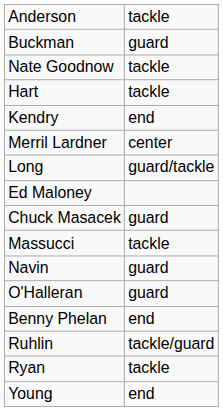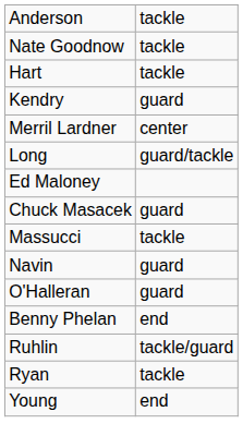- row: Buckman | guard
Kendry | column 2: end -> guard
